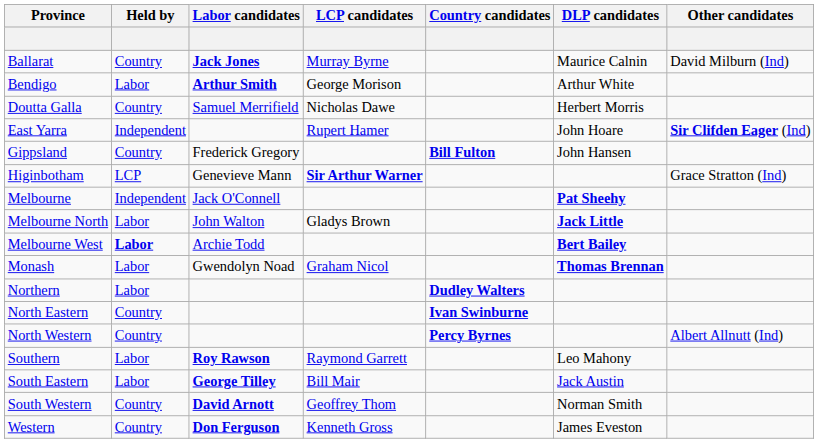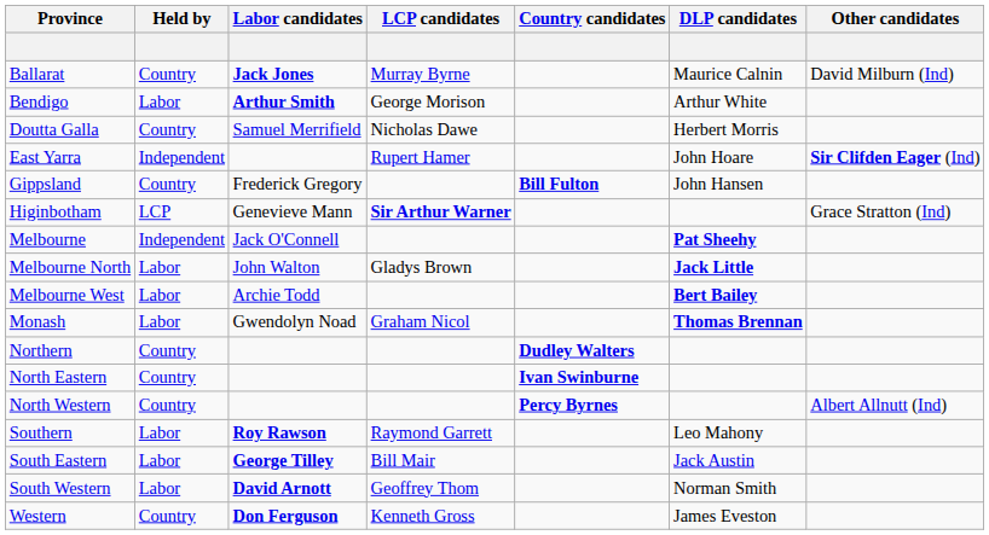Melbourne West | Held by: bold -> normal
Northern | Held by: Labor -> Country
South Western | Held by: Country -> Labor
